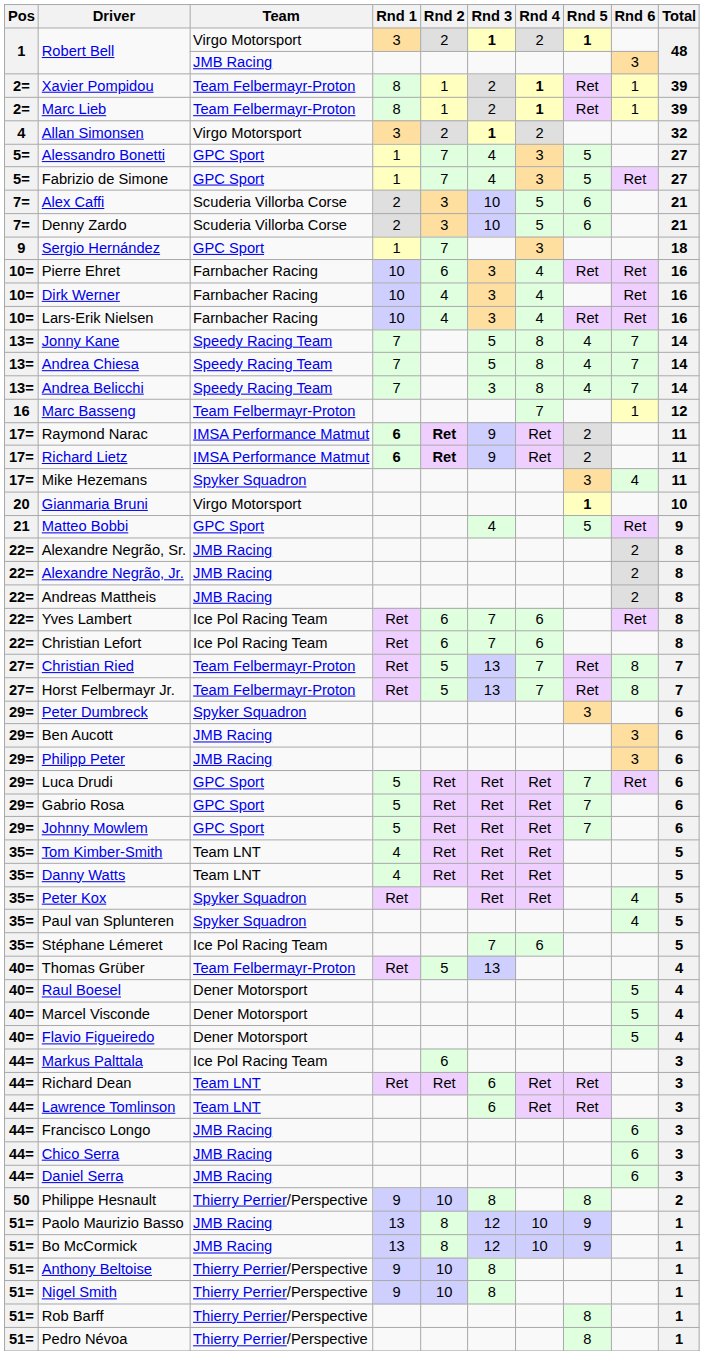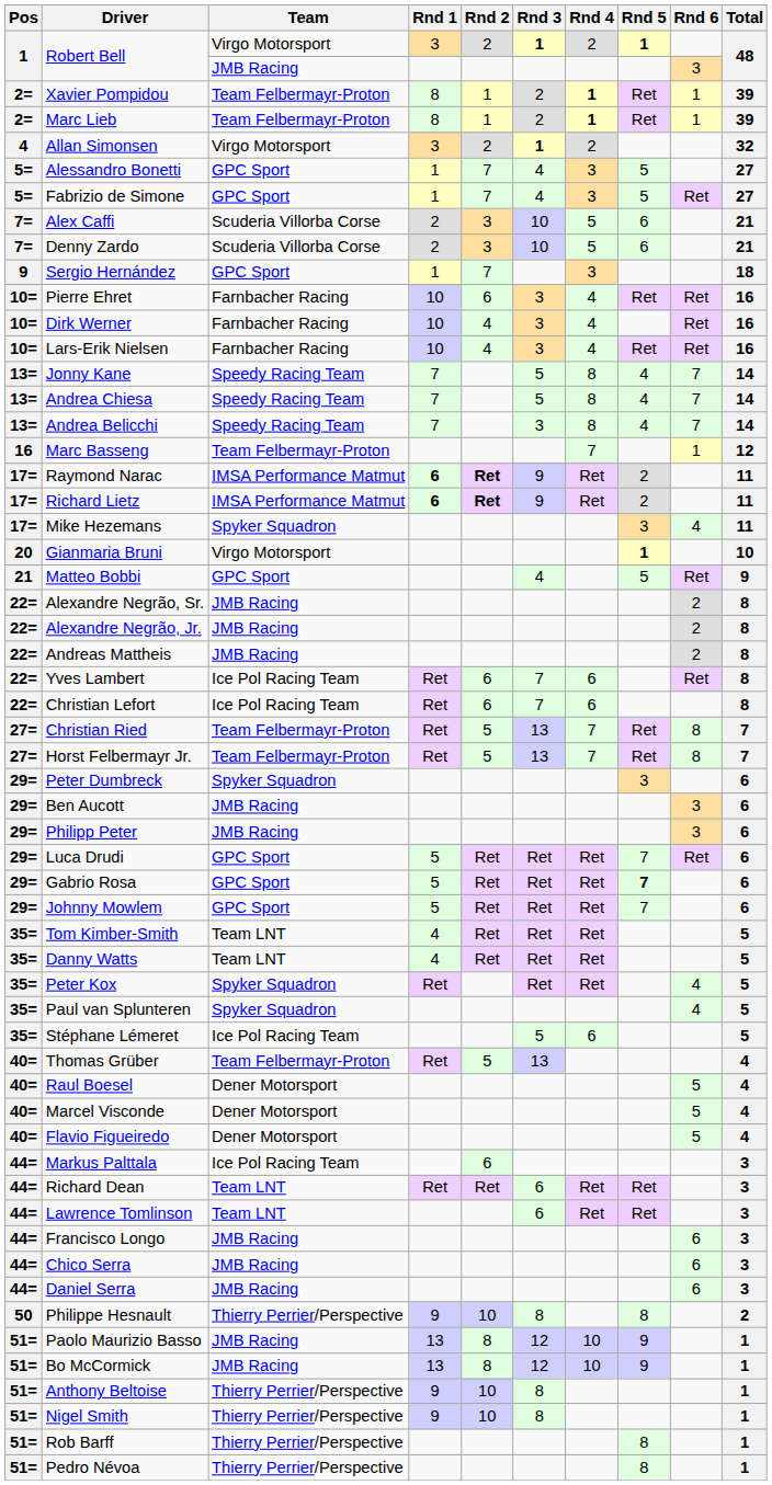Gabrio Rosa | Rnd 5: normal -> bold
Stéphane Lémeret | Rnd 3: 7 -> 5
